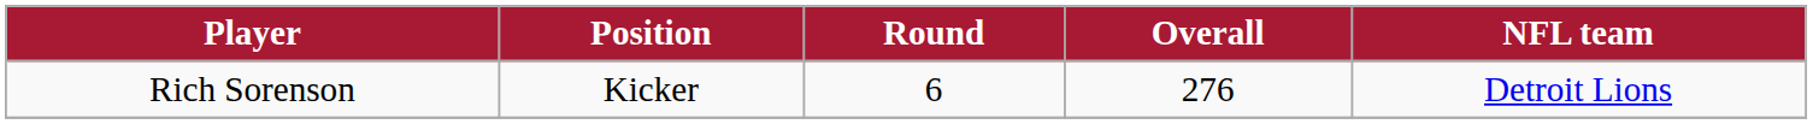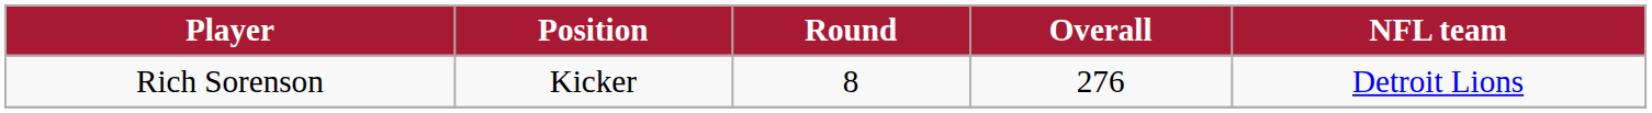Rich Sorenson | Round: 6 -> 8
